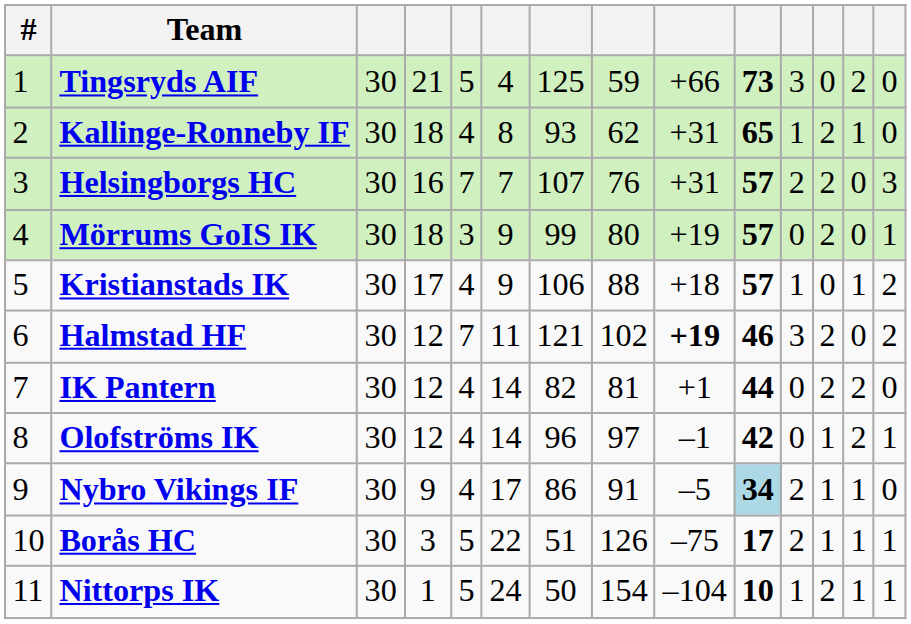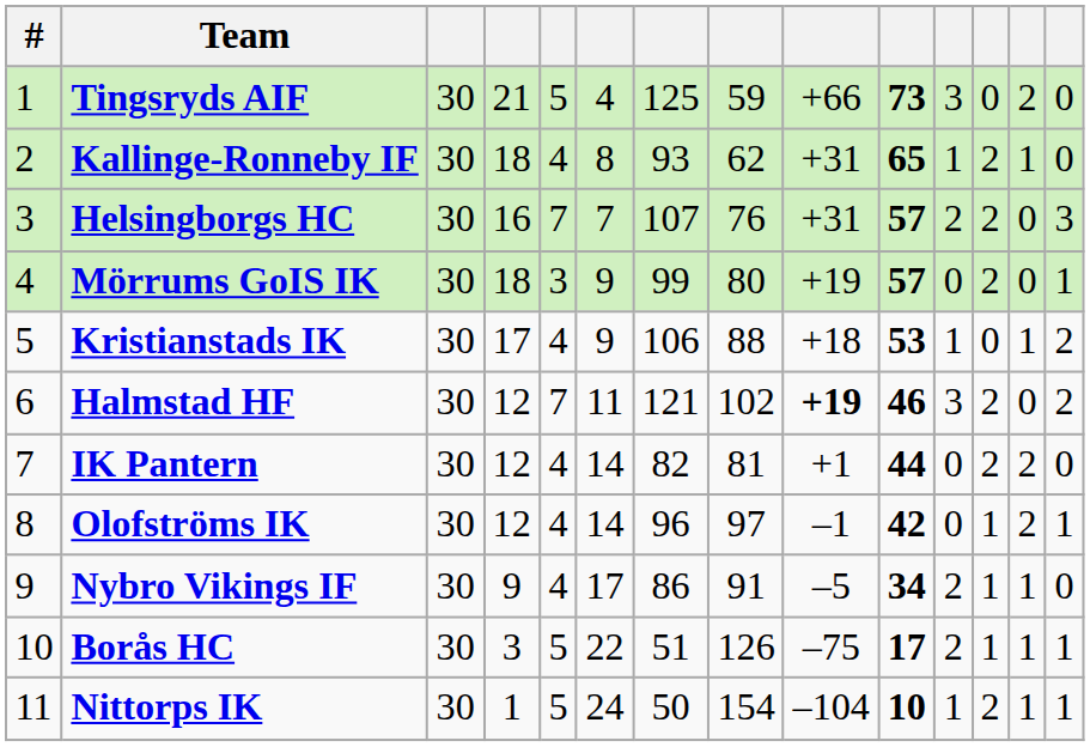Kristianstads IK | column 10: 57 -> 53
Nybro Vikings IF | column 10: lightblue background -> no background
